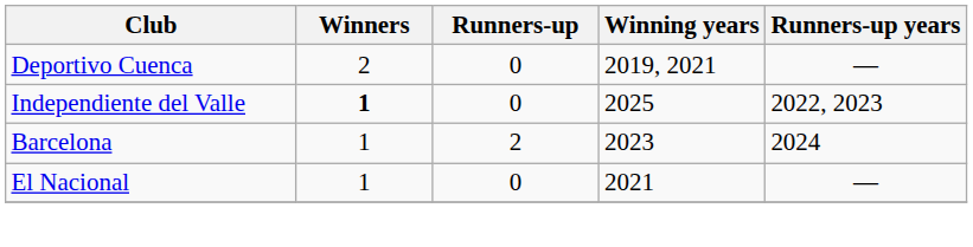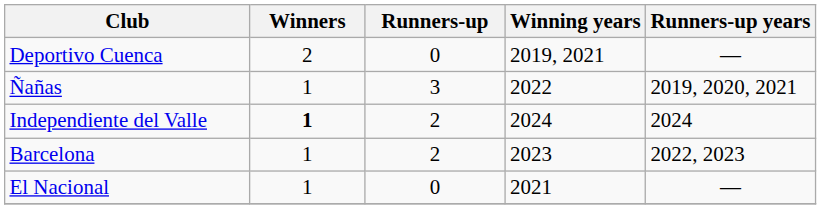+ row: Ñañas | 1 | 3 | 2022 | 2019, 2020, 2021
Independiente del Valle | Runners-up: 0 -> 2
Independiente del Valle | Winning years: 2025 -> 2024
Independiente del Valle | Runners-up years: 2022, 2023 -> 2024
Barcelona | Runners-up years: 2024 -> 2022, 2023
